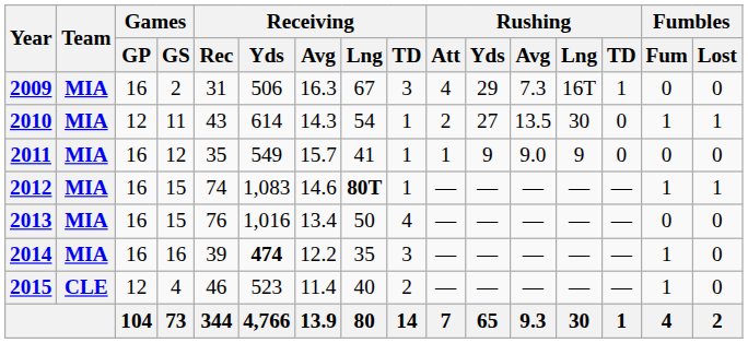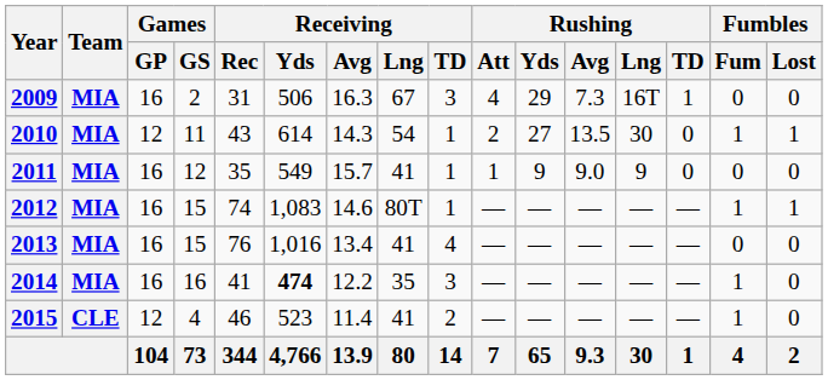2012 | Receiving / Lng: bold -> normal
2013 | Receiving / Lng: 50 -> 41
2014 | Receiving / Rec: 39 -> 41
2015 | Receiving / Lng: 40 -> 41
